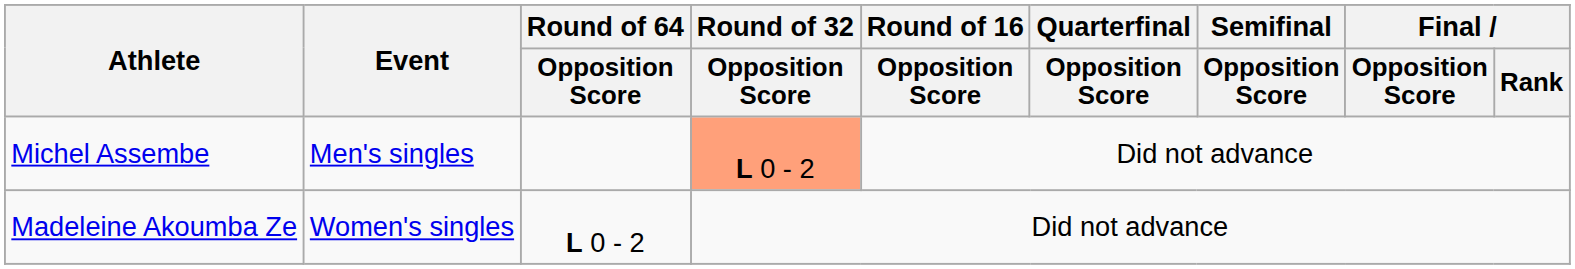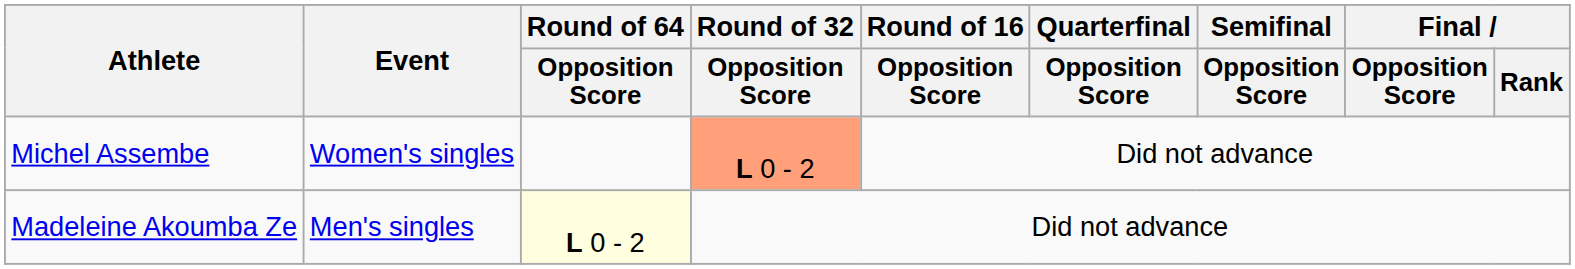Michel Assembe | Event: Men's singles -> Women's singles
Madeleine Akoumba Ze | Event: Women's singles -> Men's singles
Madeleine Akoumba Ze | Round of 64 / Opposition Score: no background -> lightyellow background
